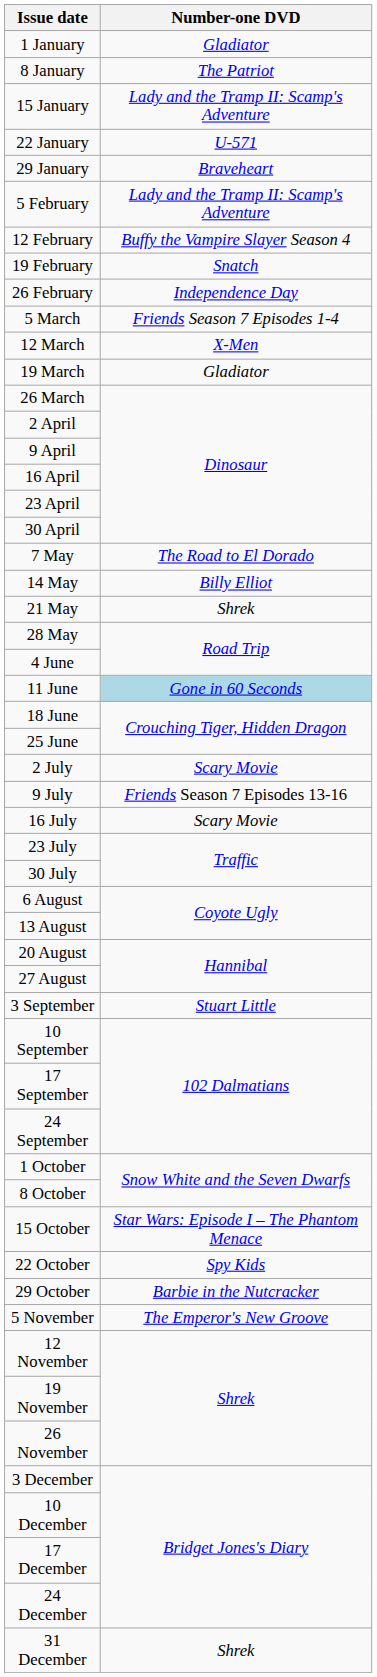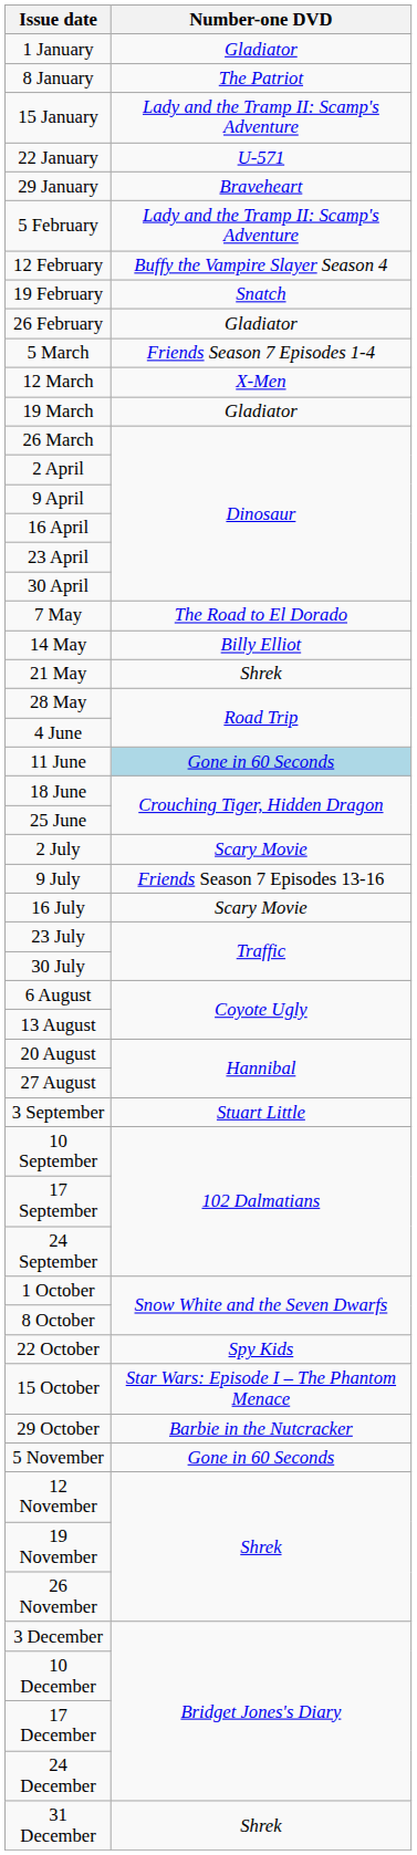26 February | Number-one DVD: Independence Day -> Gladiator
rows swapped: 15 October <-> 22 October
5 November | Number-one DVD: The Emperor's New Groove -> Gone in 60 Seconds
